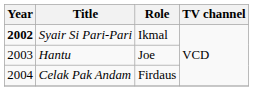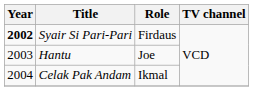Syair Si Pari-Pari | Role: Ikmal -> Firdaus
Celak Pak Andam | Role: Firdaus -> Ikmal
